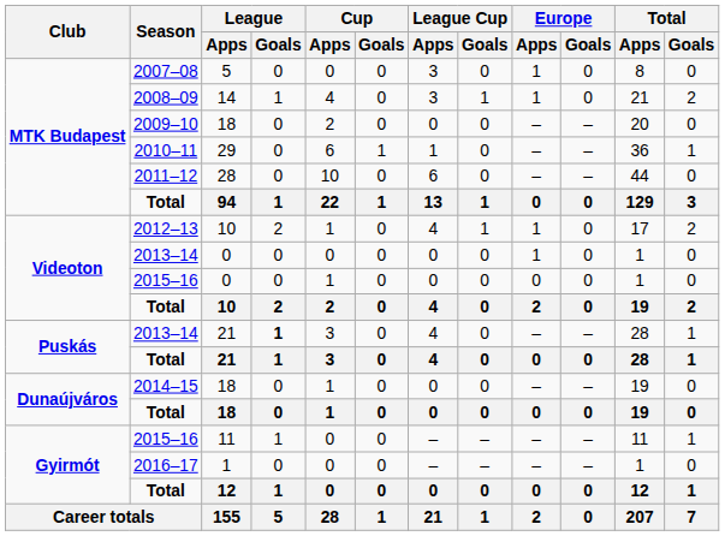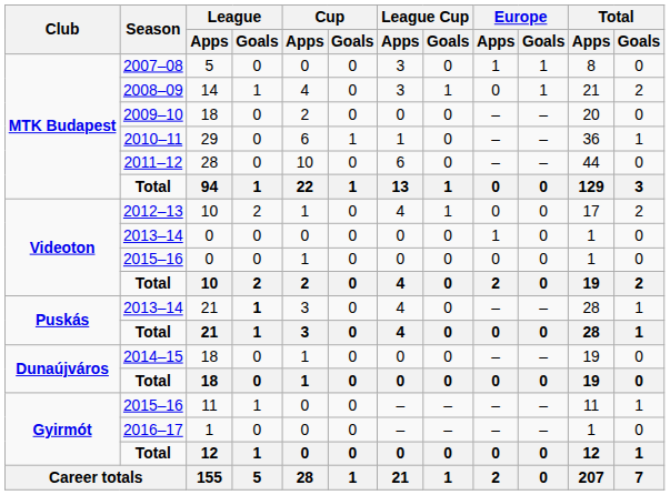2007–08 / 5 | Total / Apps: 0 -> 1
14 | Europe / Goals: 1 -> 0
14 | Total / Apps: 0 -> 1
2012–13 | Total / Apps: 1 -> 0
